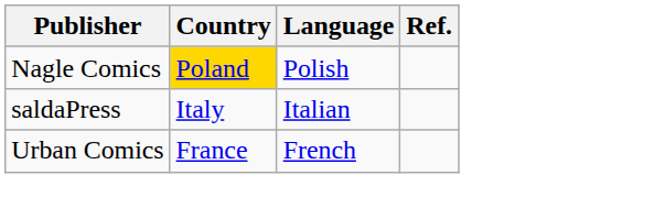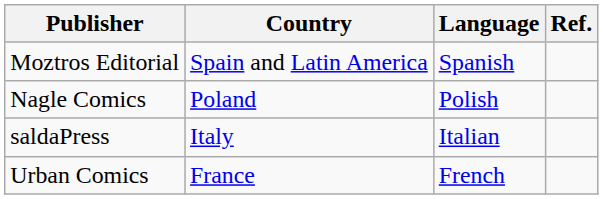+ row: Moztros Editorial | Spain and Latin America | Spanish
Nagle Comics | Country: gold background -> no background
